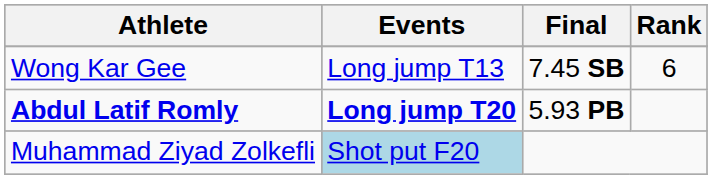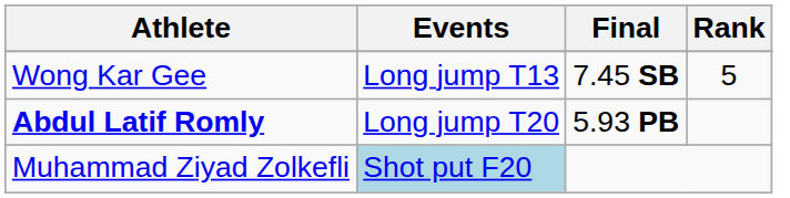Wong Kar Gee | Rank: 6 -> 5
Abdul Latif Romly | Events: bold -> normal
